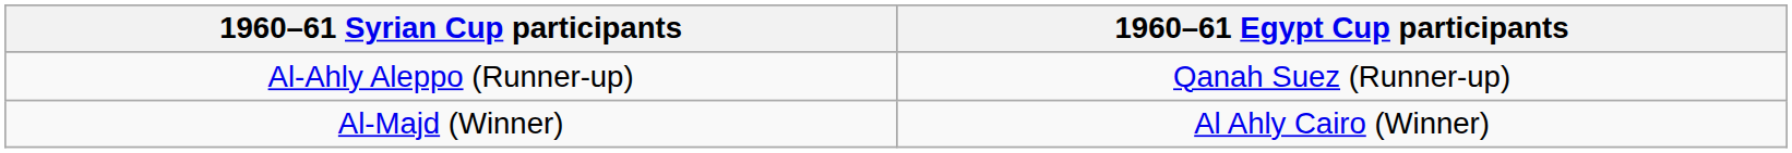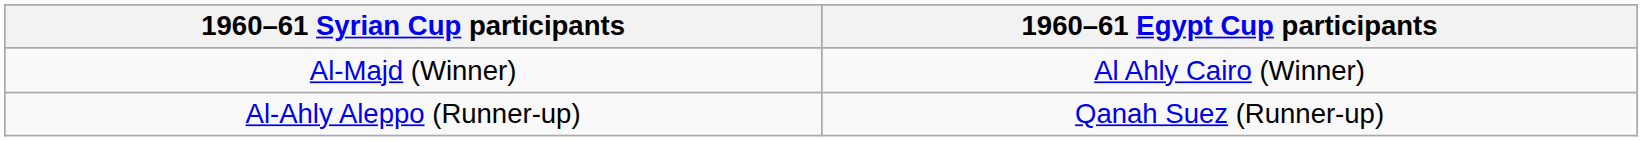rows swapped: Al-Majd (Winner) <-> Al-Ahly Aleppo (Runner-up)
